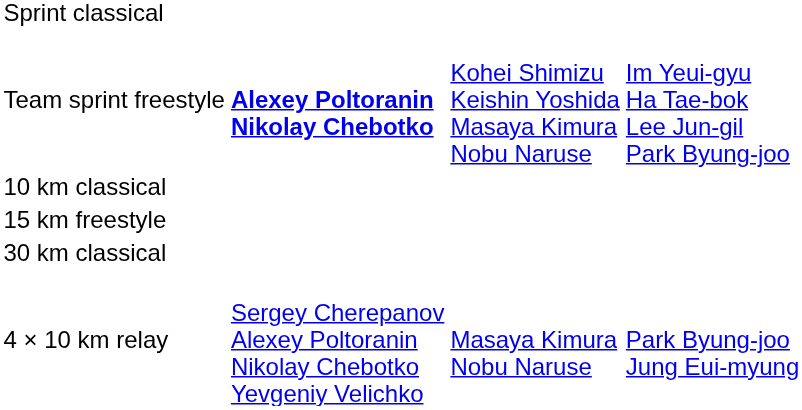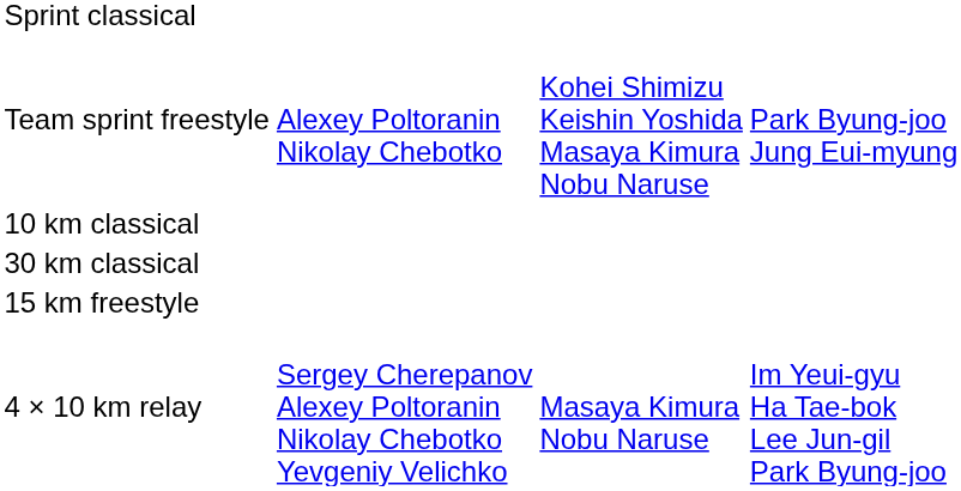Team sprint freestyle | column 2: bold -> normal
Team sprint freestyle | column 4: Im Yeui-gyu Ha Tae-bok Lee Jun-gil Park Byung-joo -> Park Byung-joo Jung Eui-myung
rows swapped: 15 km freestyle <-> 30 km classical
4 × 10 km relay | column 4: Park Byung-joo Jung Eui-myung -> Im Yeui-gyu Ha Tae-bok Lee Jun-gil Park Byung-joo
